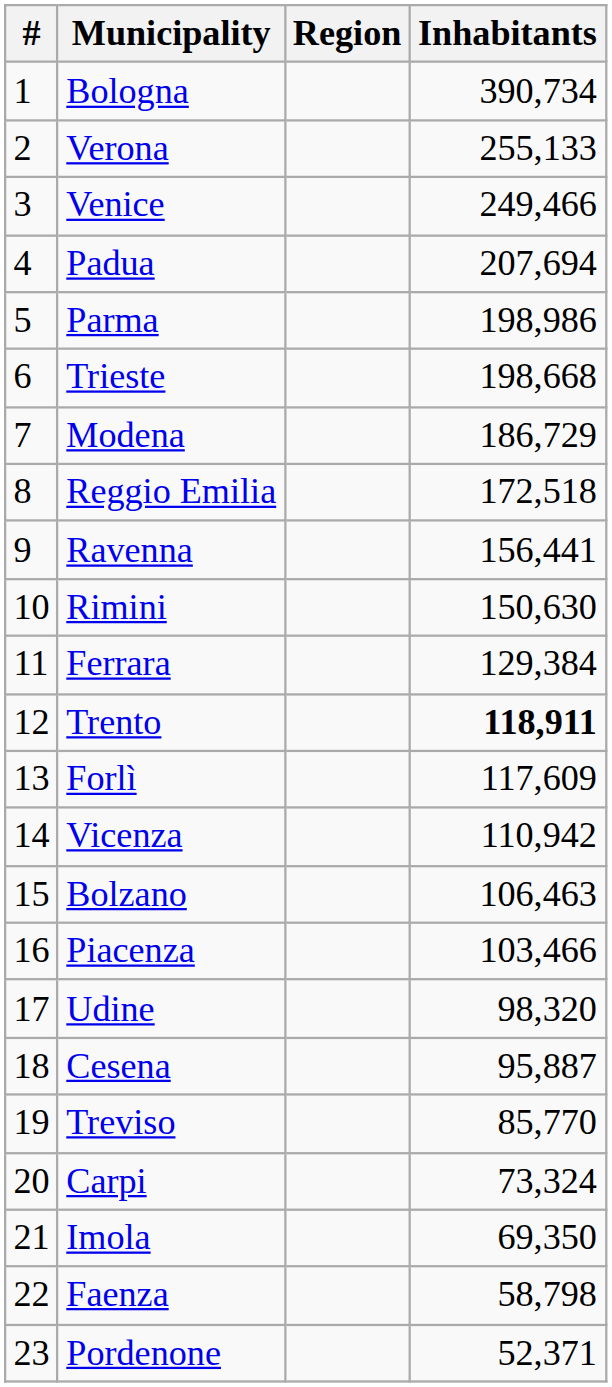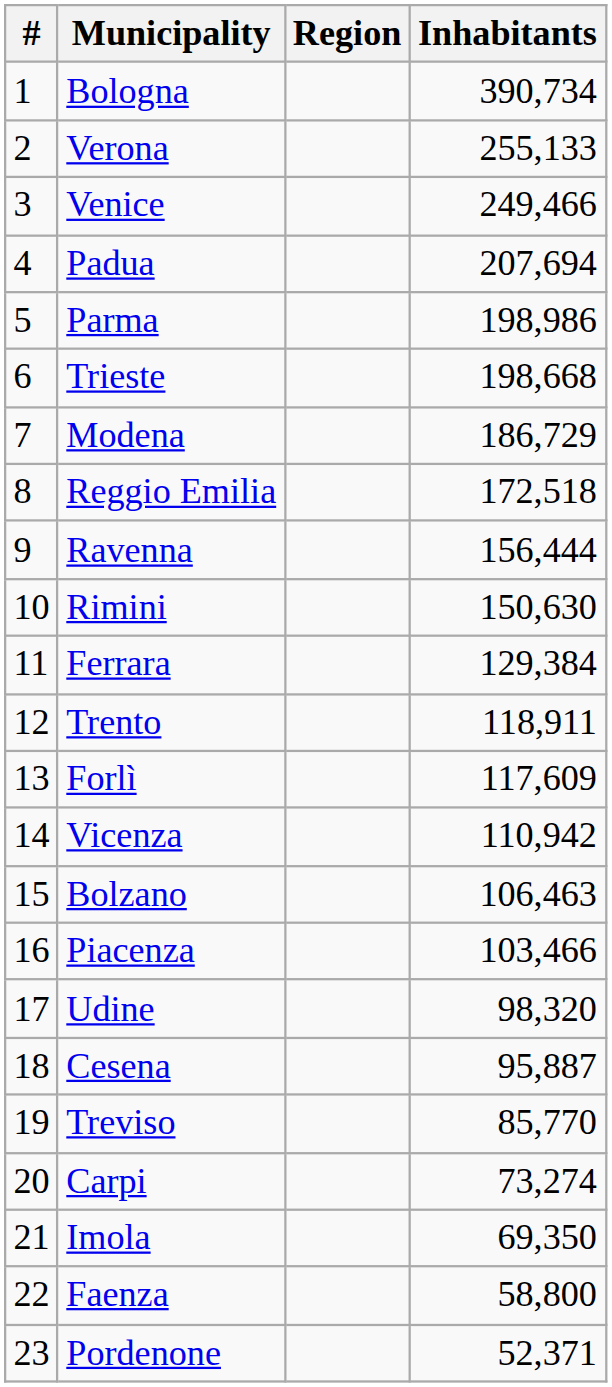Ravenna | Inhabitants: 156,441 -> 156,444
Trento | Inhabitants: bold -> normal
Carpi | Inhabitants: 73,324 -> 73,274
Faenza | Inhabitants: 58,798 -> 58,800
